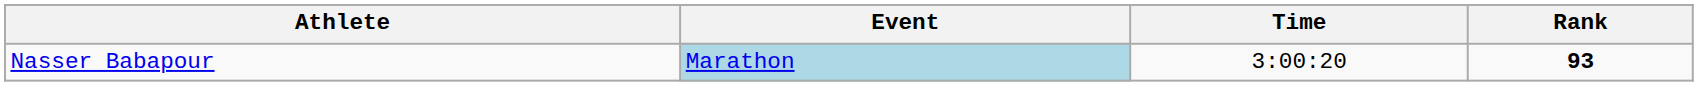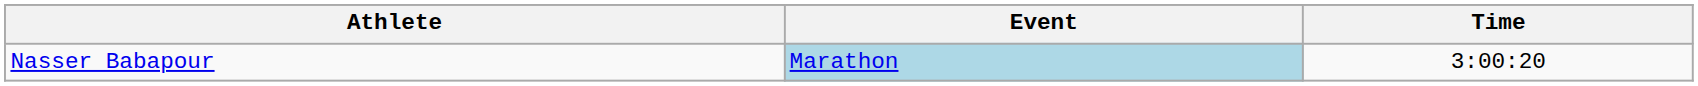- column: Rank | 93
